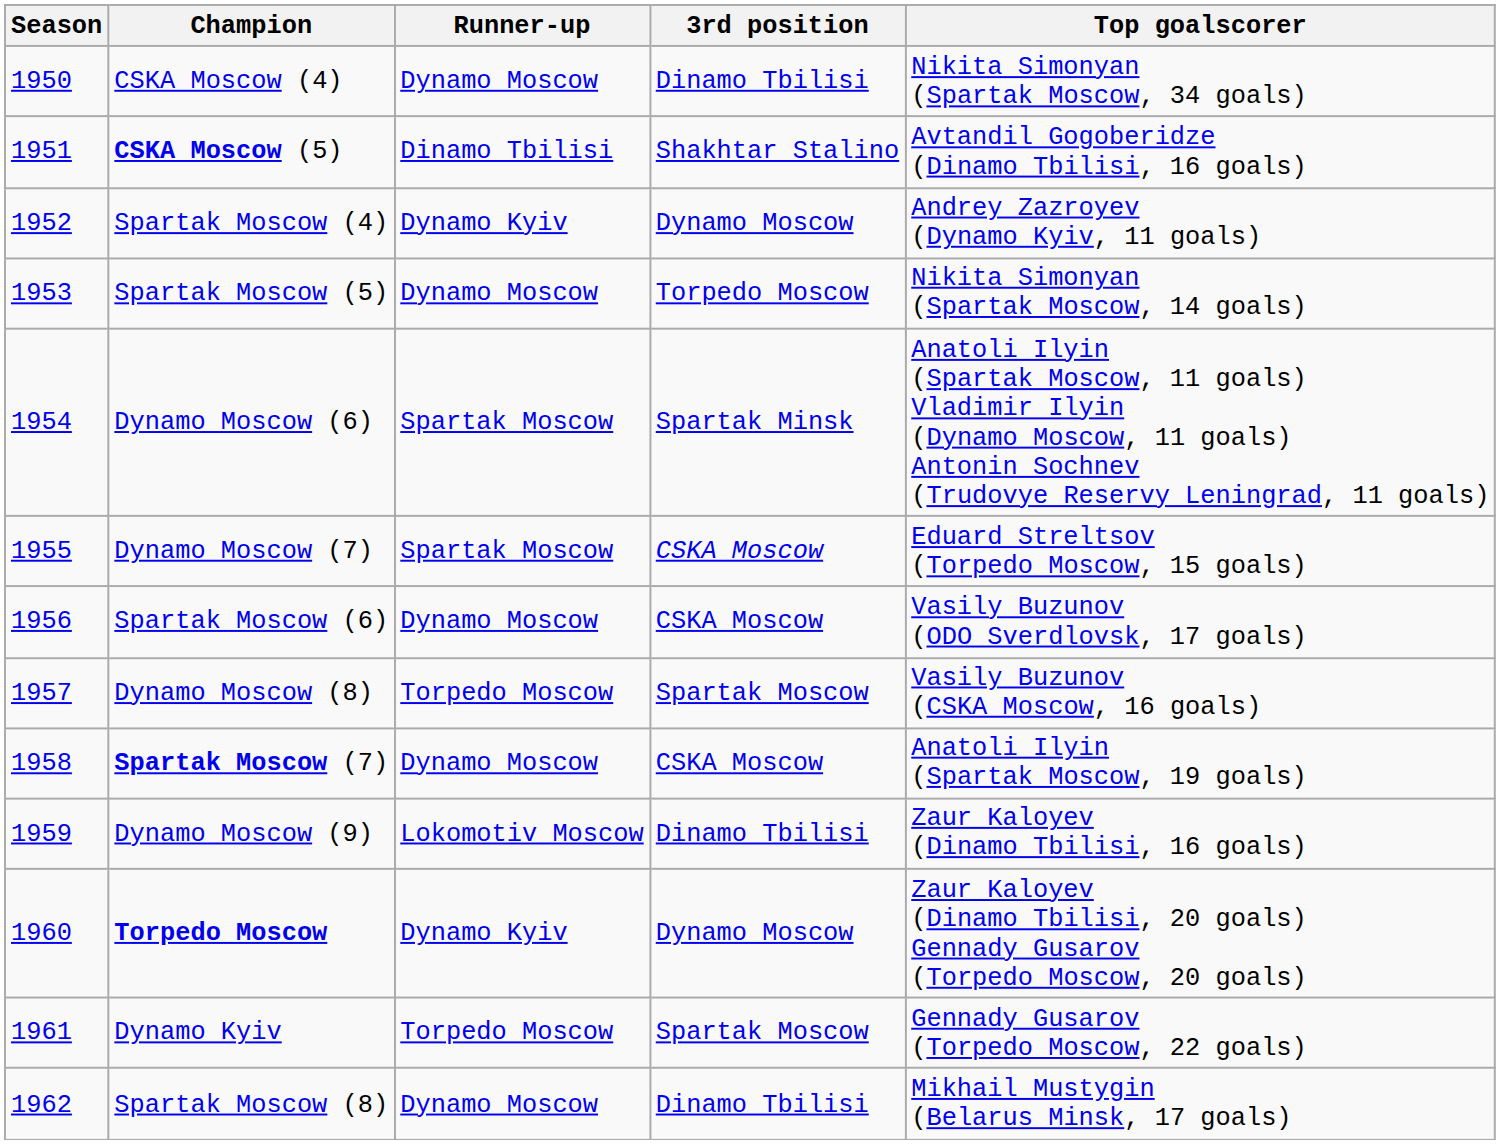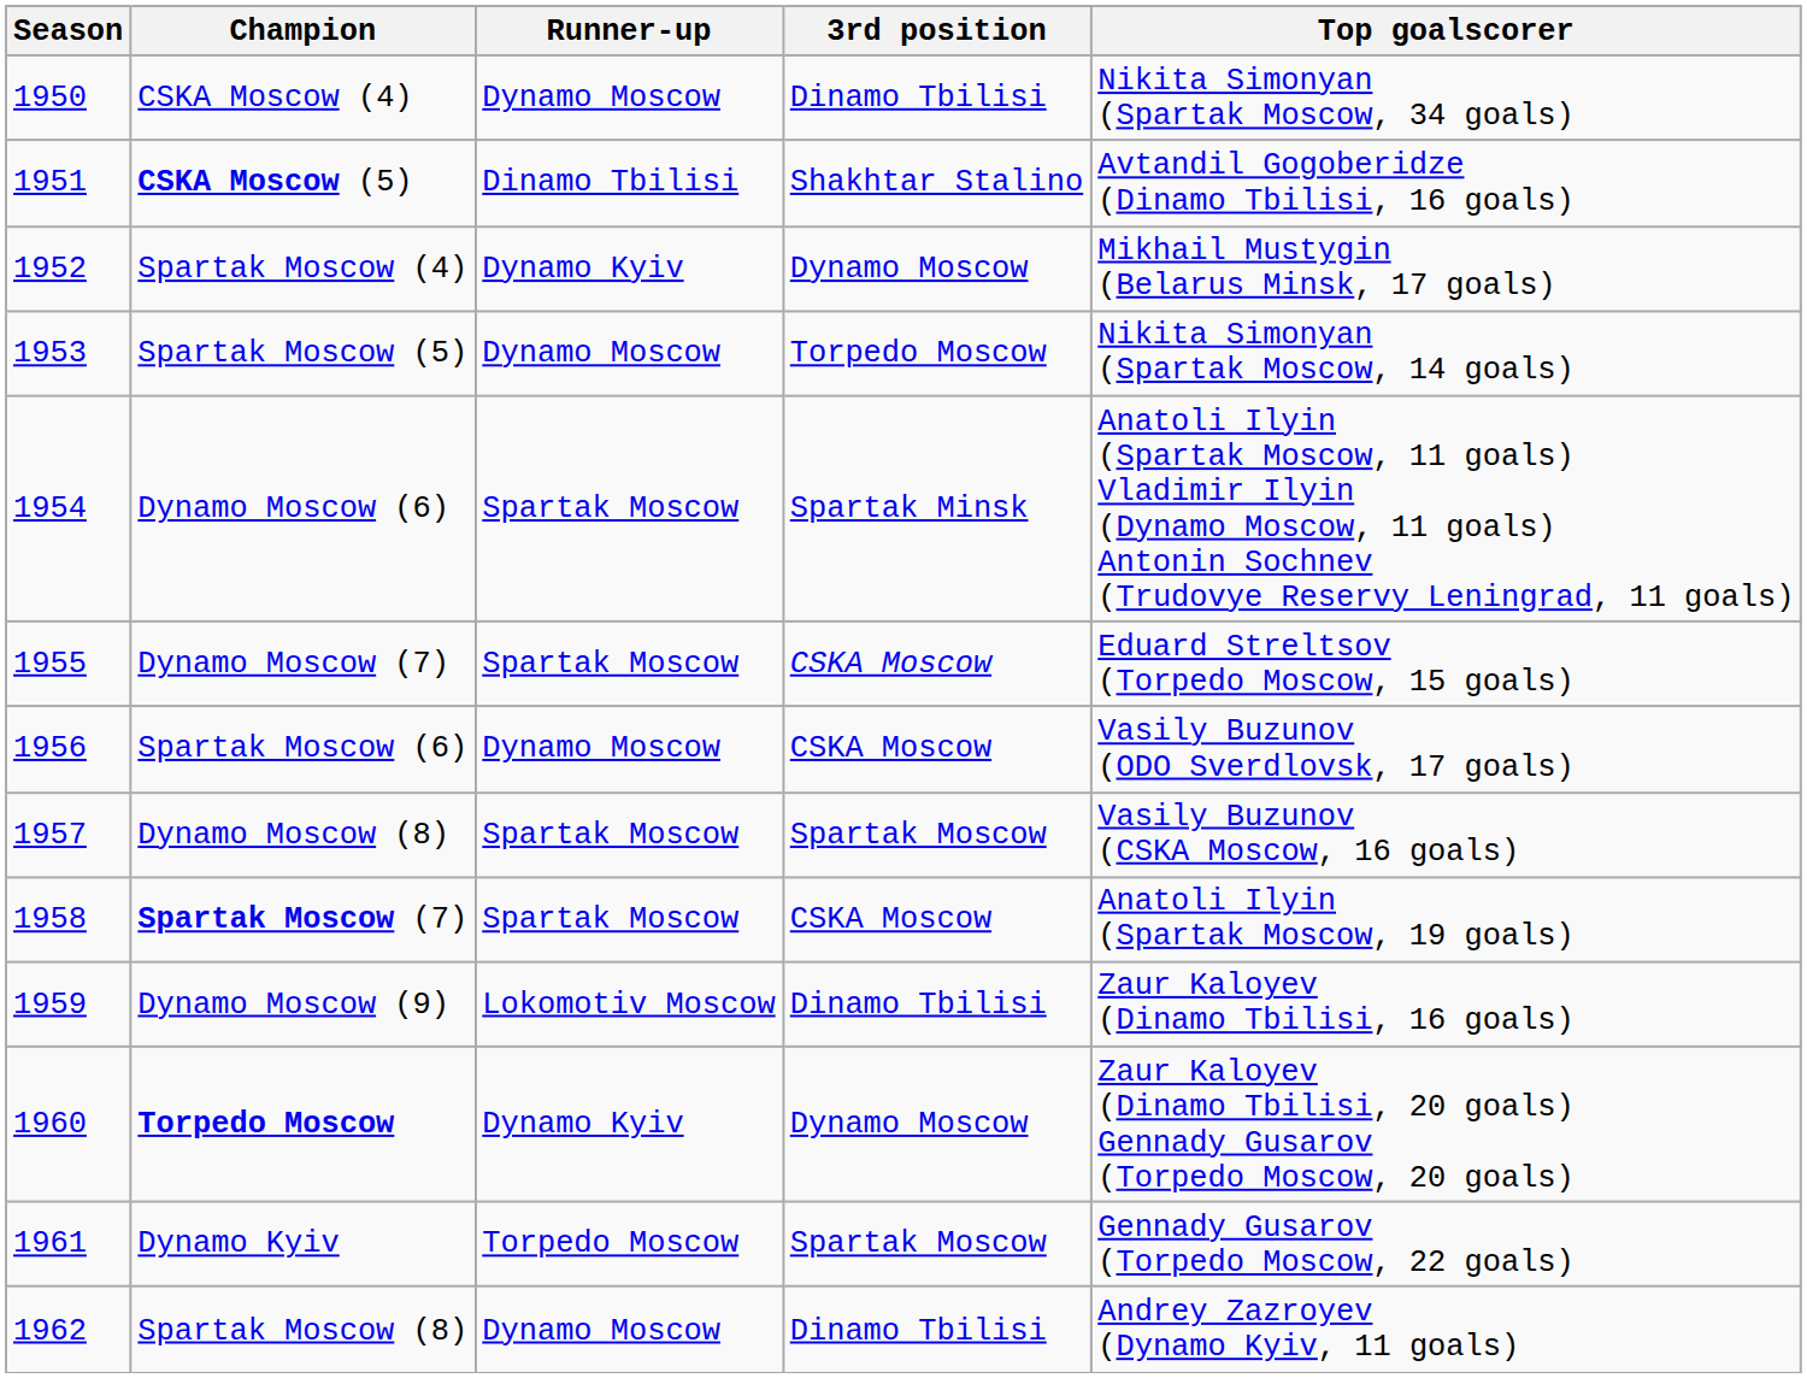Spartak Moscow (4) | Top goalscorer: Andrey Zazroyev (Dynamo Kyiv, 11 goals) -> Mikhail Mustygin (Belarus Minsk, 17 goals)
Dynamo Moscow (8) | Runner-up: Torpedo Moscow -> Spartak Moscow
Spartak Moscow (7) | Runner-up: Dynamo Moscow -> Spartak Moscow
Spartak Moscow (8) | Top goalscorer: Mikhail Mustygin (Belarus Minsk, 17 goals) -> Andrey Zazroyev (Dynamo Kyiv, 11 goals)
